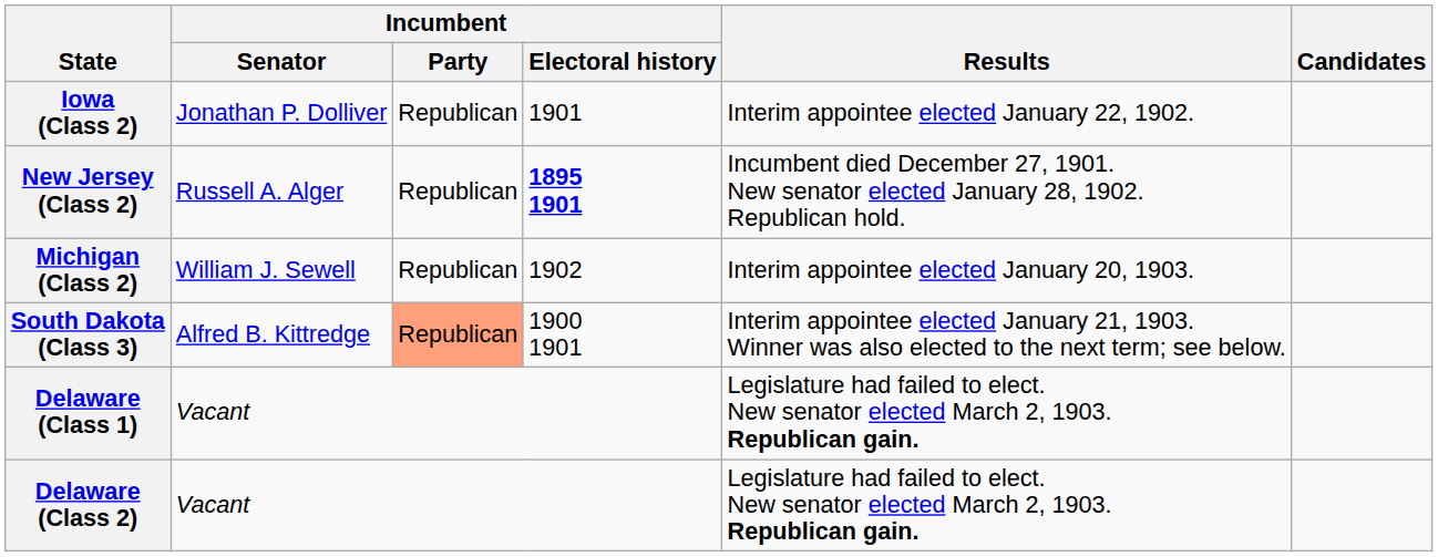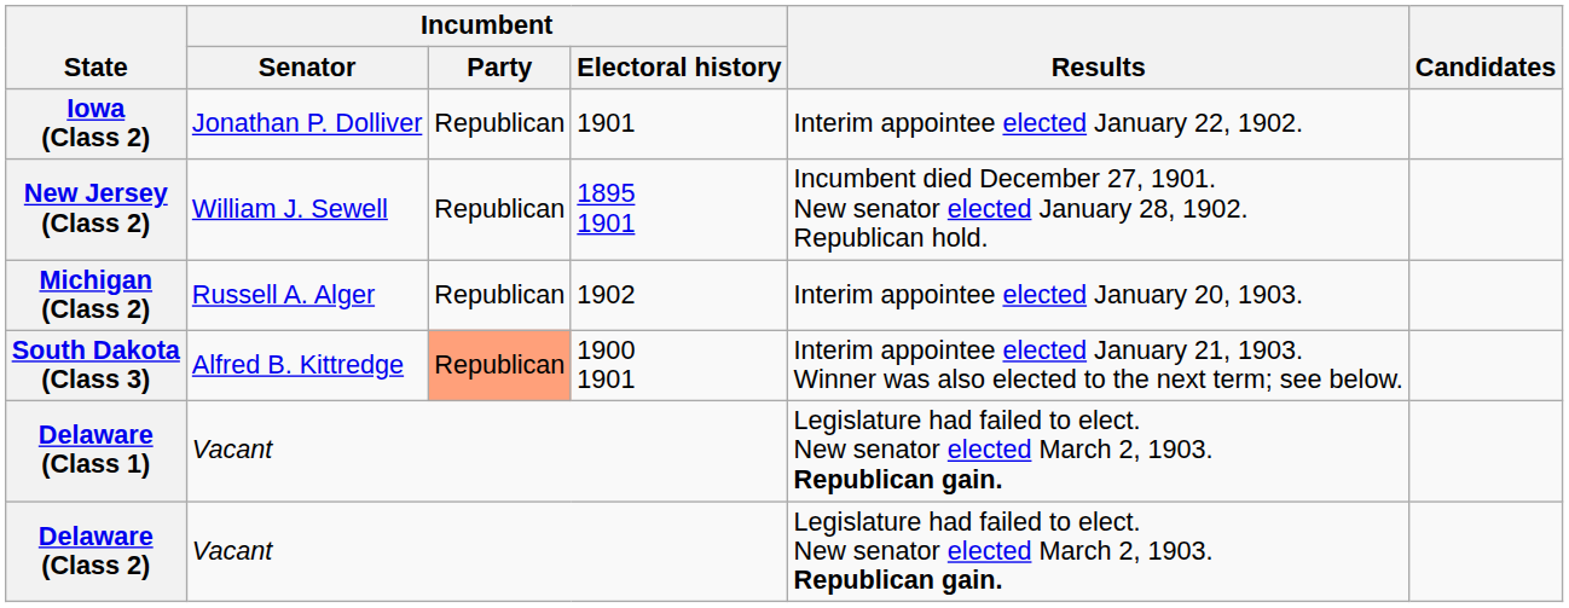New Jersey (Class 2) | Incumbent / Senator: Russell A. Alger -> William J. Sewell
New Jersey (Class 2) | Incumbent / Electoral history: bold -> normal
Michigan (Class 2) | Incumbent / Senator: William J. Sewell -> Russell A. Alger
